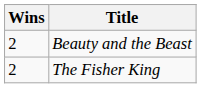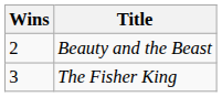The Fisher King | Wins: 2 -> 3
